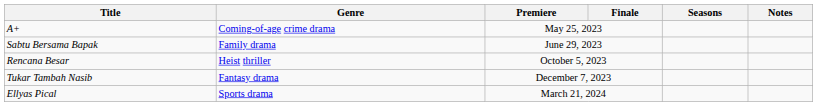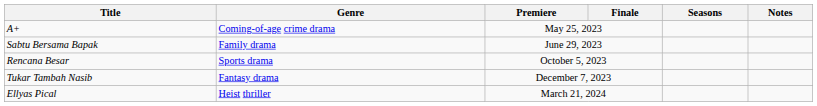Rencana Besar | Genre: Heist thriller -> Sports drama
Ellyas Pical | Genre: Sports drama -> Heist thriller
